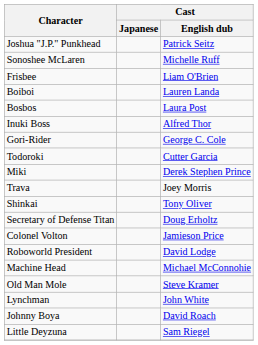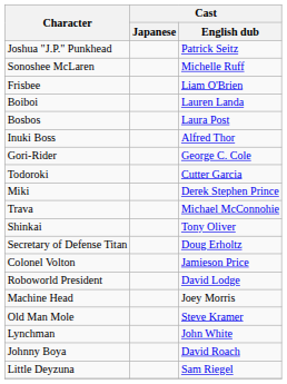Trava | Cast / English dub: Joey Morris -> Michael McConnohie
Machine Head | Cast / English dub: Michael McConnohie -> Joey Morris
